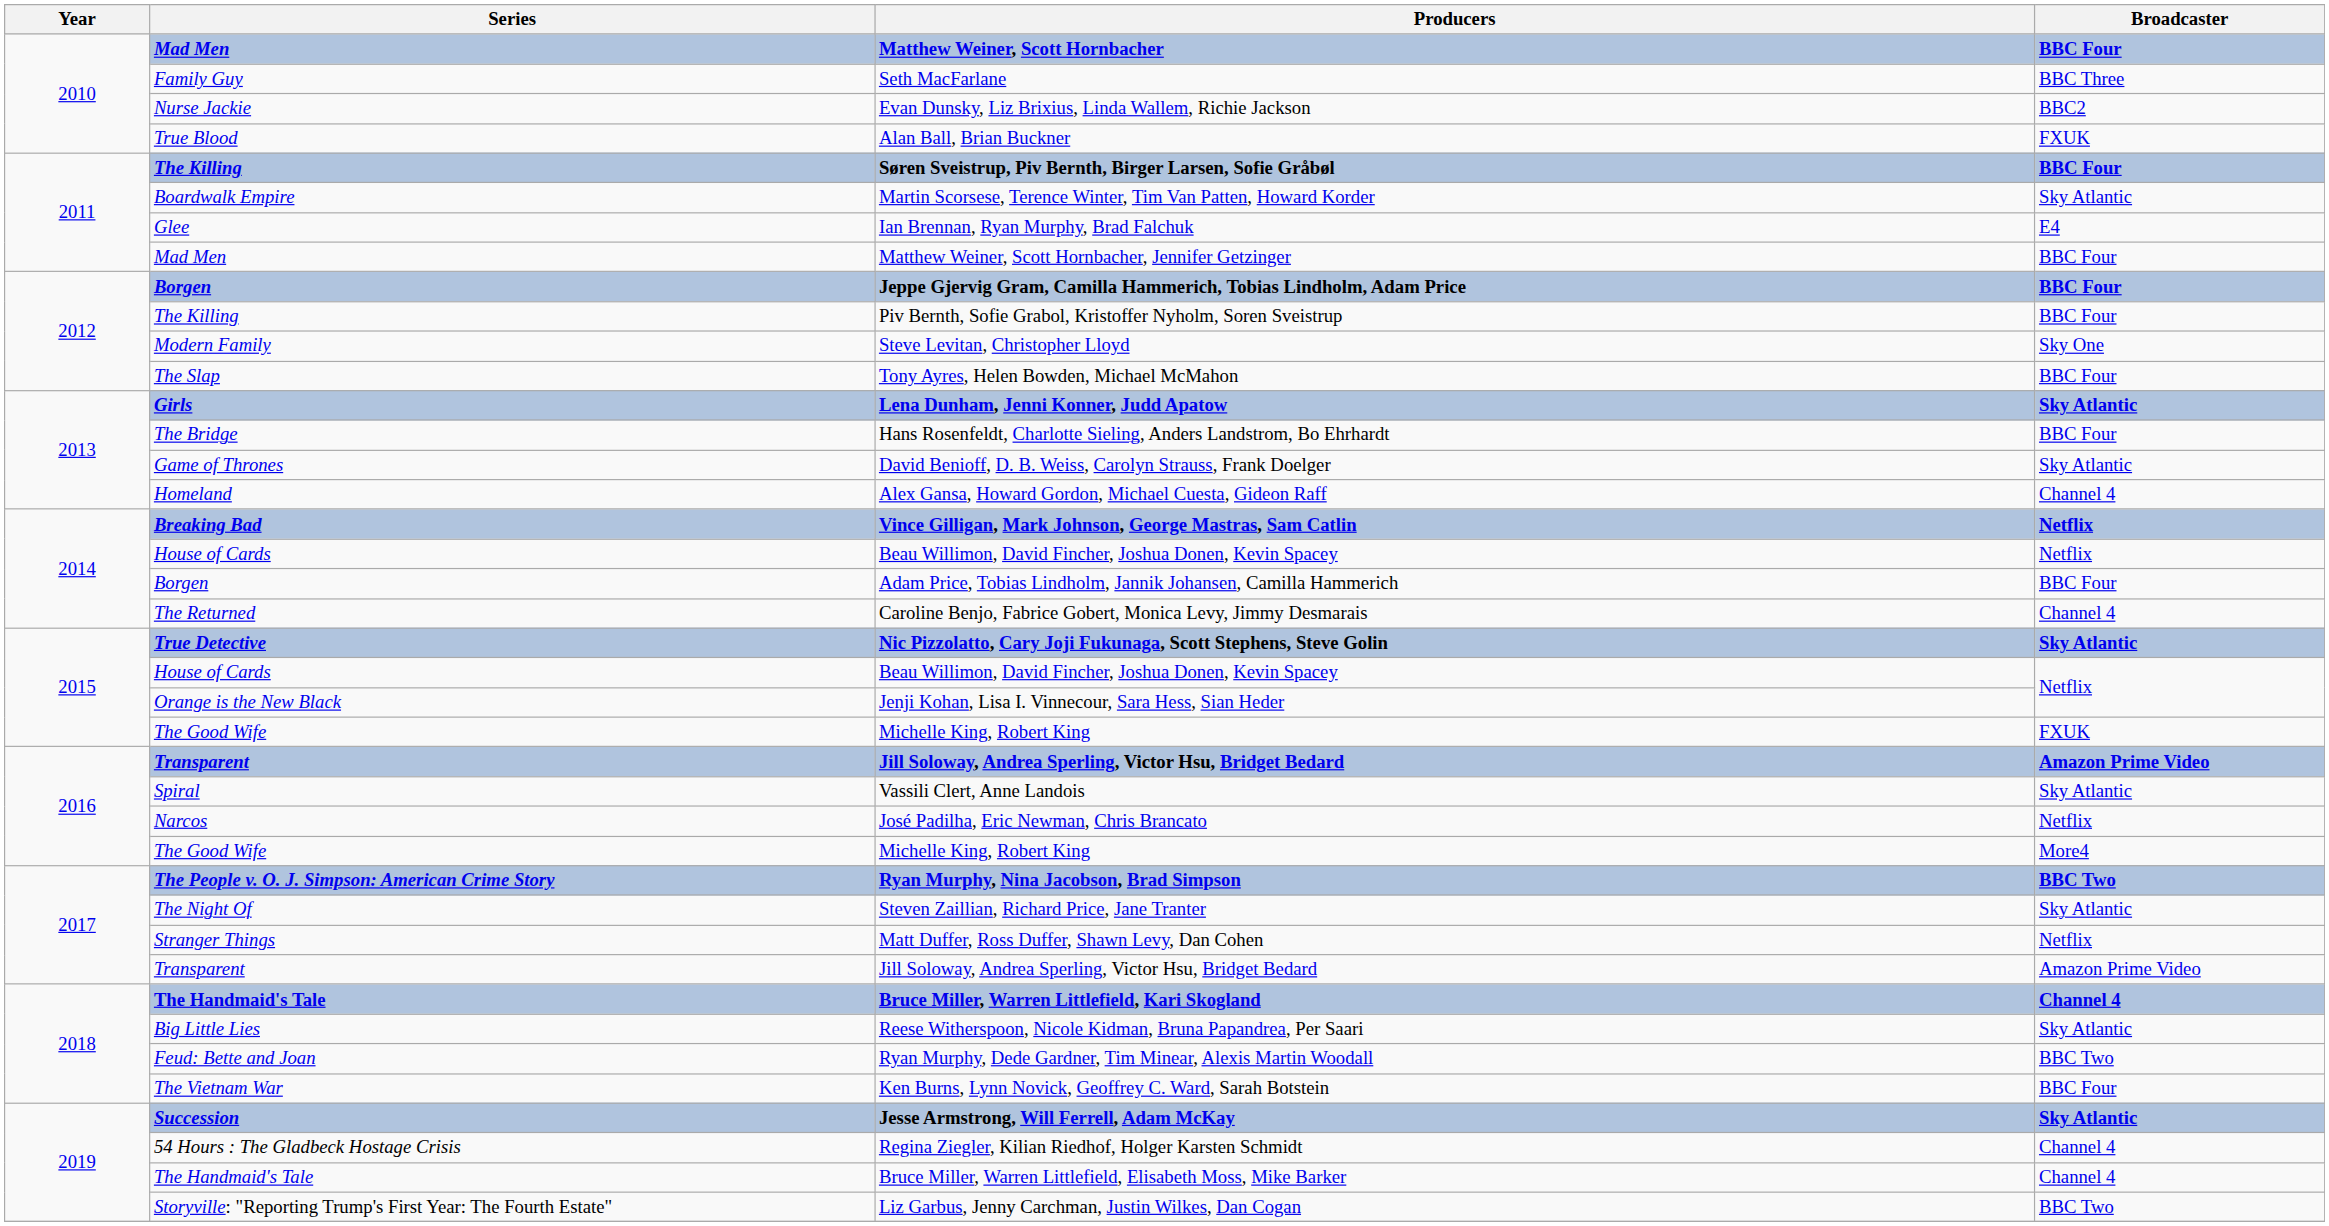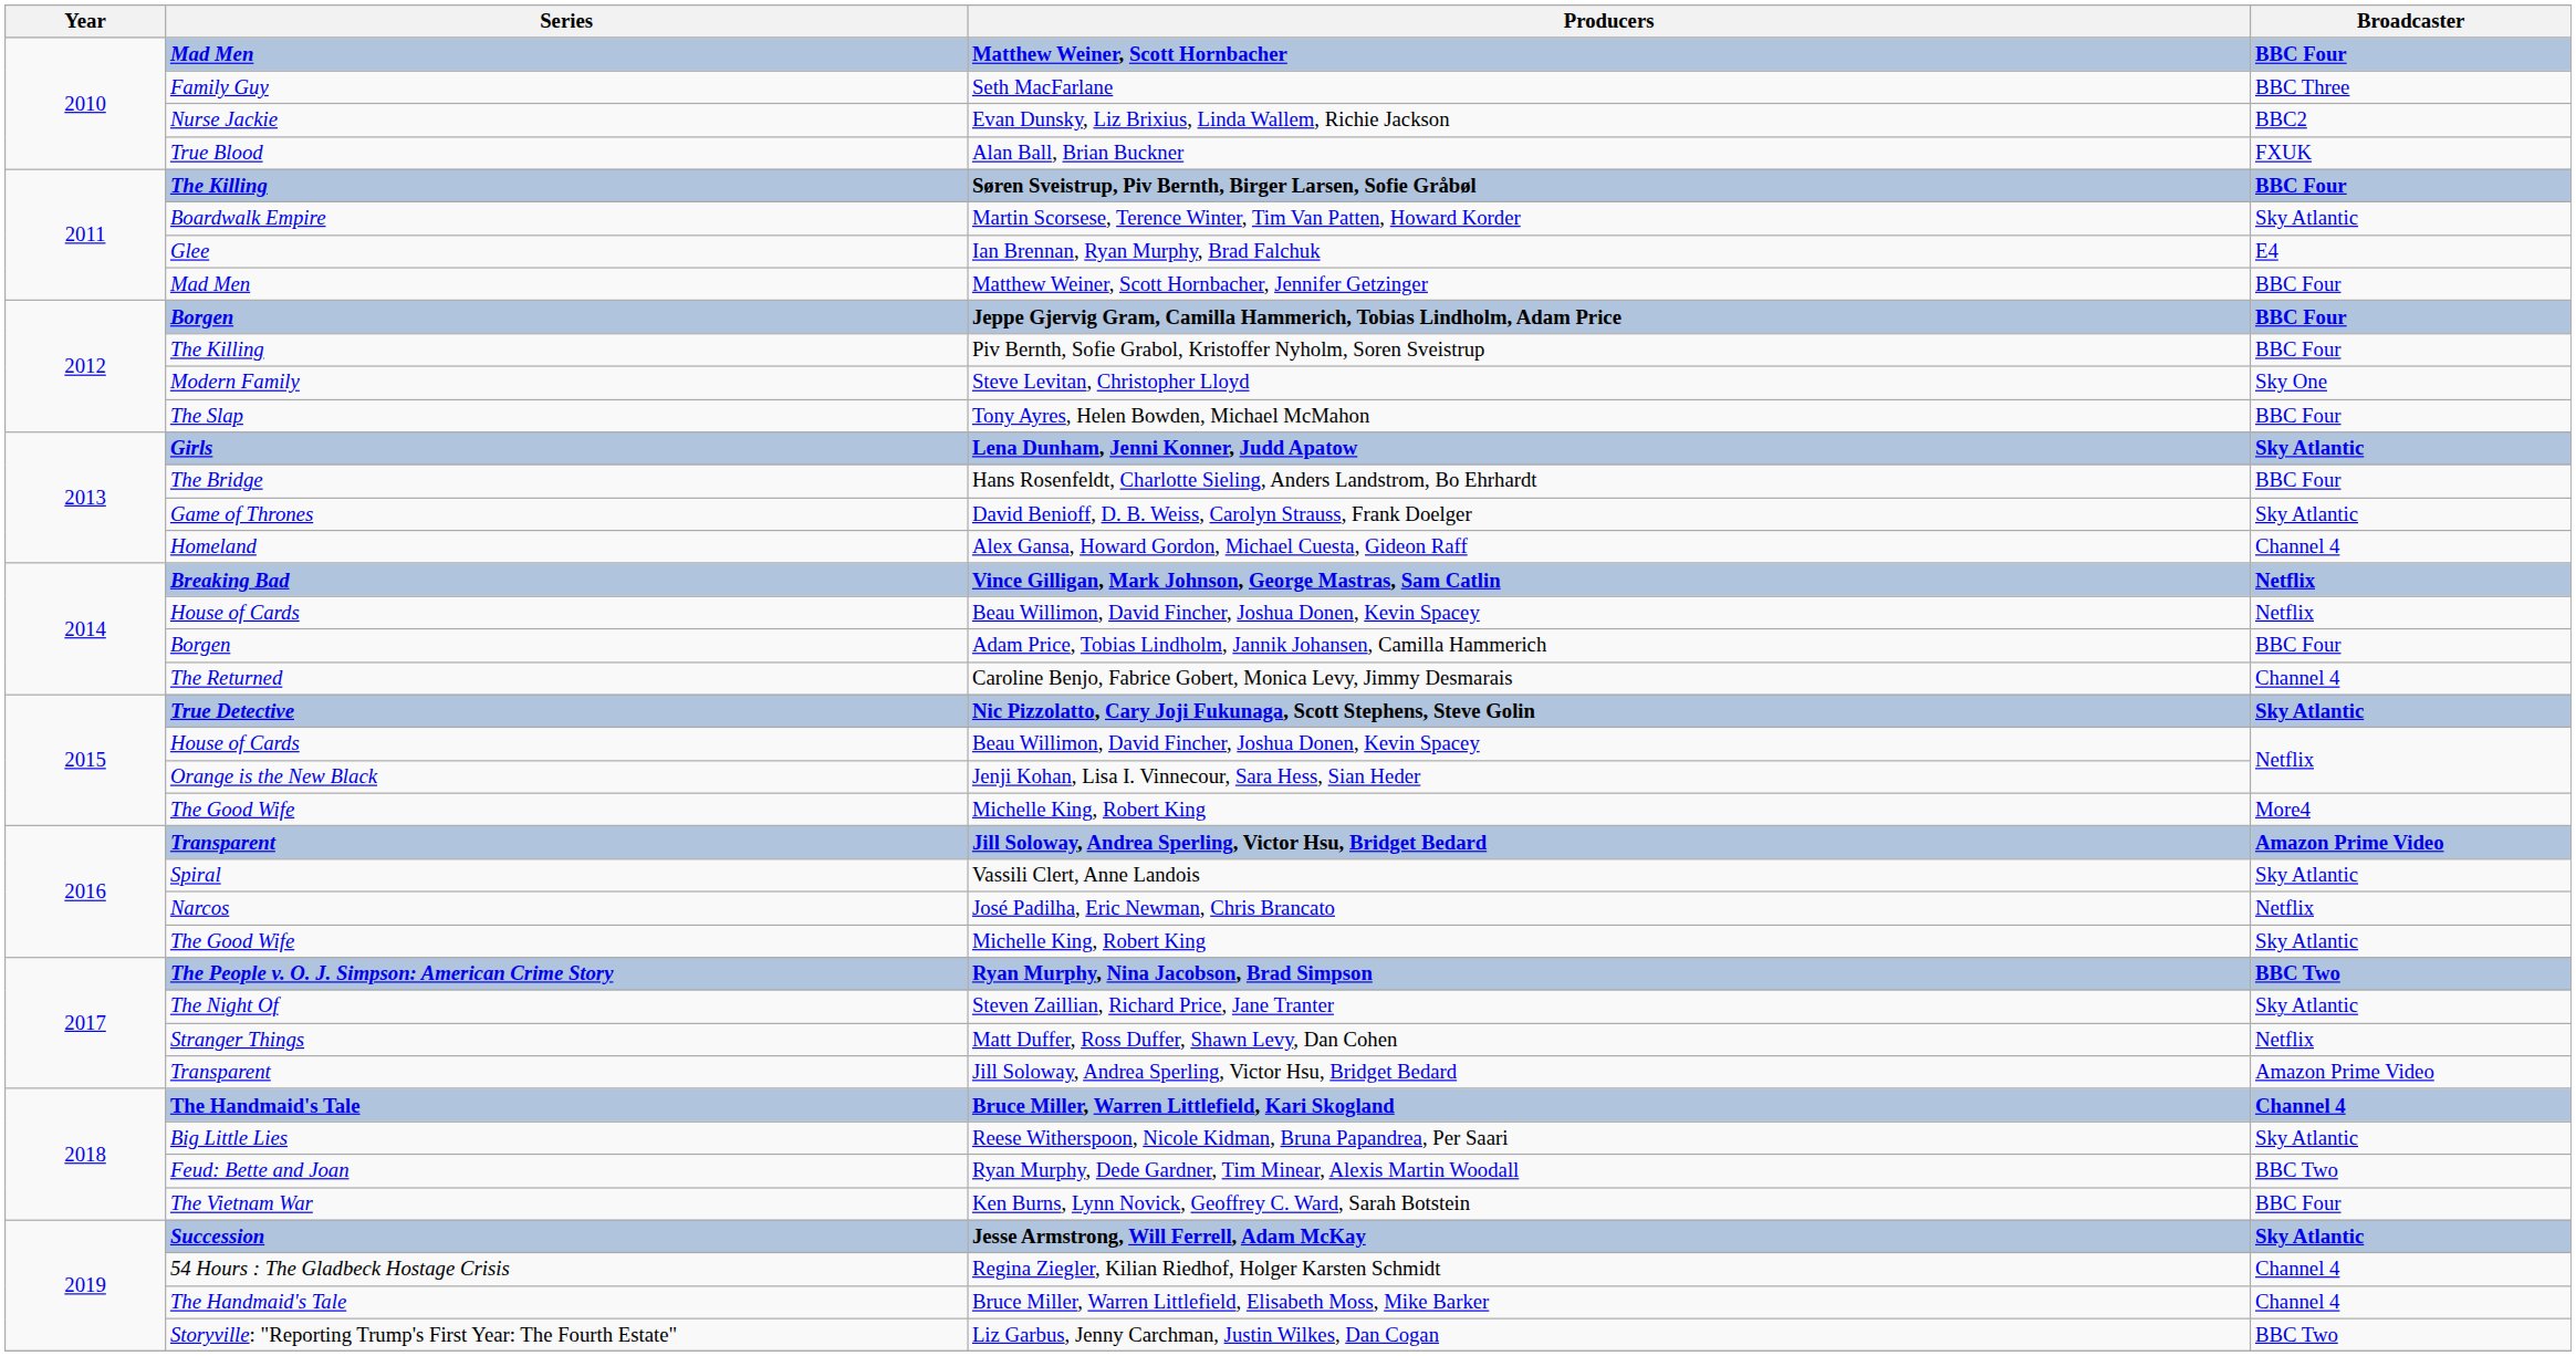2015 / Michelle King, Robert King | Broadcaster: FXUK -> More4
2016 / Michelle King, Robert King | Broadcaster: More4 -> Sky Atlantic
